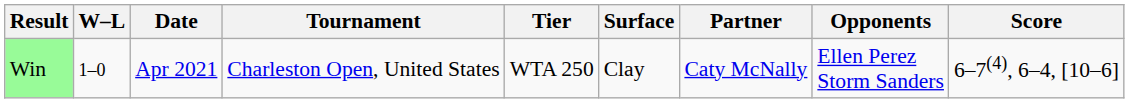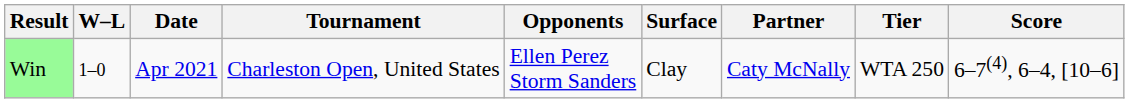columns swapped: Tier <-> Opponents
